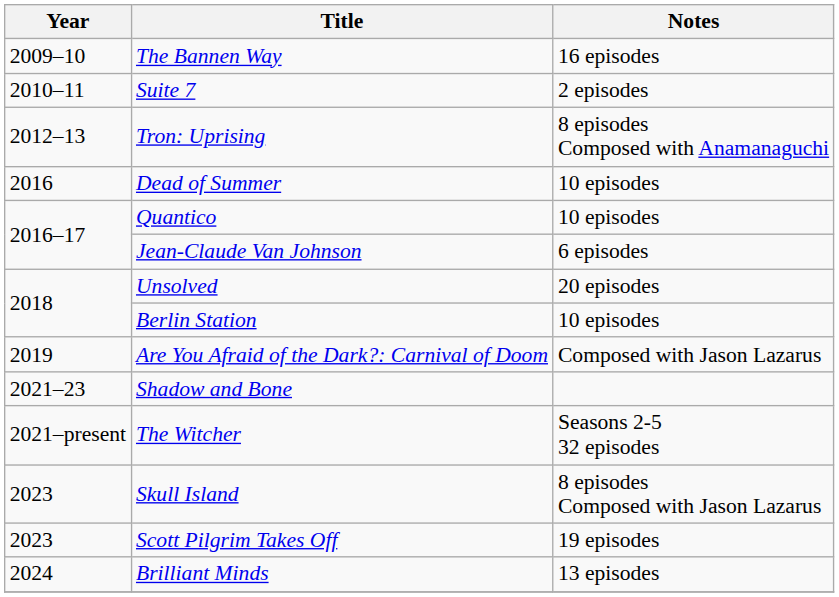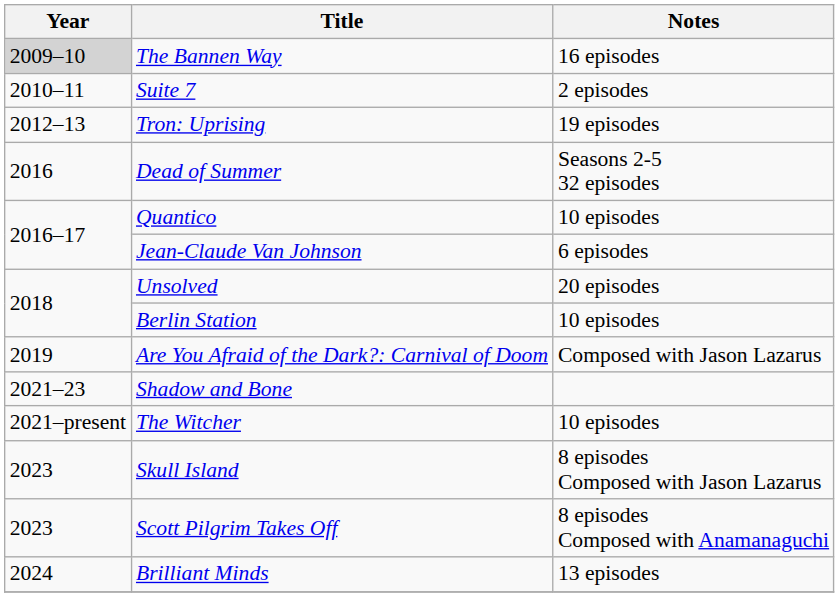The Bannen Way | Year: no background -> lightgrey background
Tron: Uprising | Notes: 8 episodes Composed with Anamanaguchi -> 19 episodes
Dead of Summer | Notes: 10 episodes -> Seasons 2-5 32 episodes
The Witcher | Notes: Seasons 2-5 32 episodes -> 10 episodes
Scott Pilgrim Takes Off | Notes: 19 episodes -> 8 episodes Composed with Anamanaguchi
